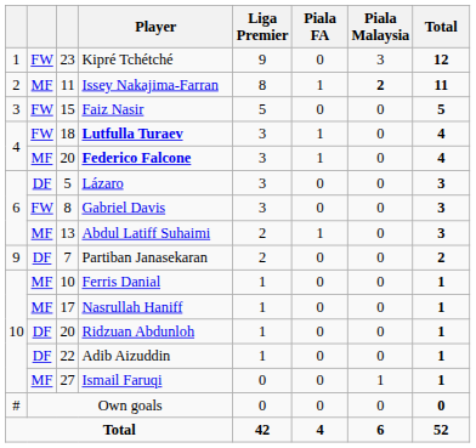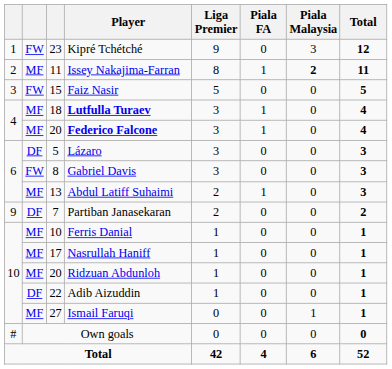Lutfulla Turaev | column 2: FW -> MF
Ridzuan Abdunloh | column 2: DF -> MF
